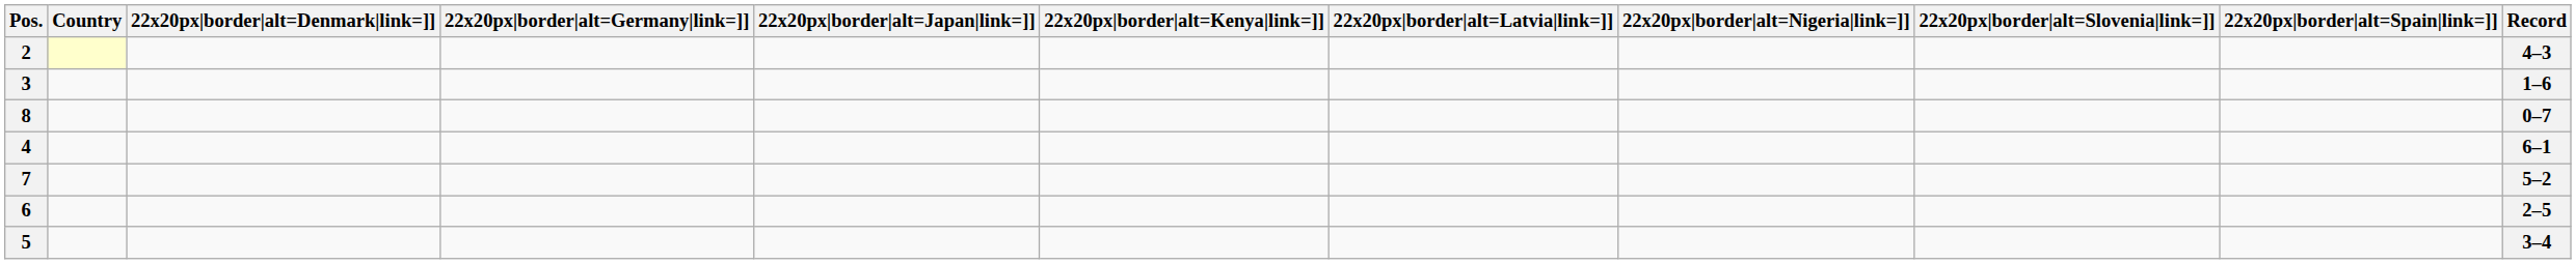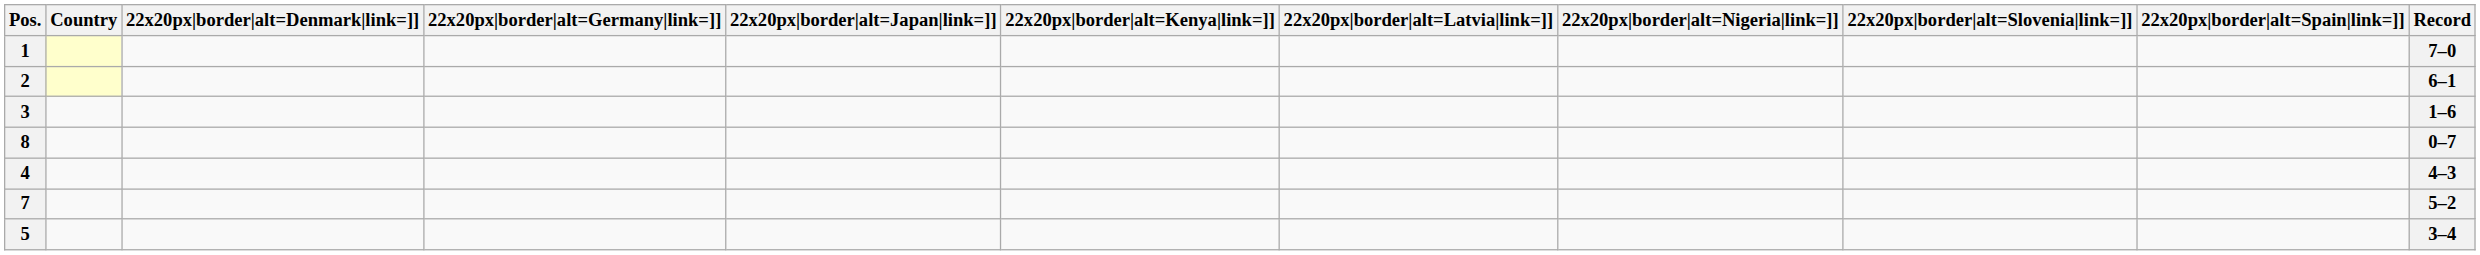+ row: 1 | 7–0
2 | Record: 4–3 -> 6–1
4 | Record: 6–1 -> 4–3
- row: 6 | 2–5
